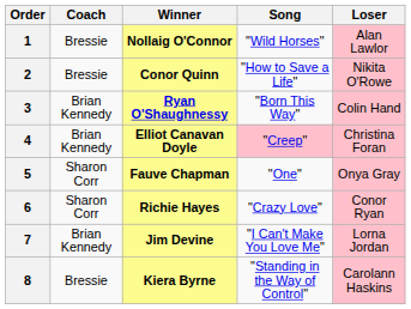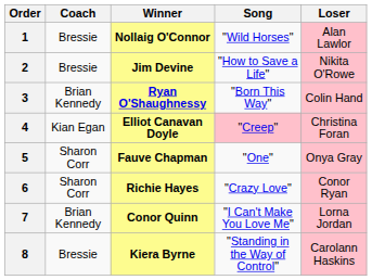2 | Winner: Conor Quinn -> Jim Devine
4 | Coach: Brian Kennedy -> Kian Egan
7 | Winner: Jim Devine -> Conor Quinn
